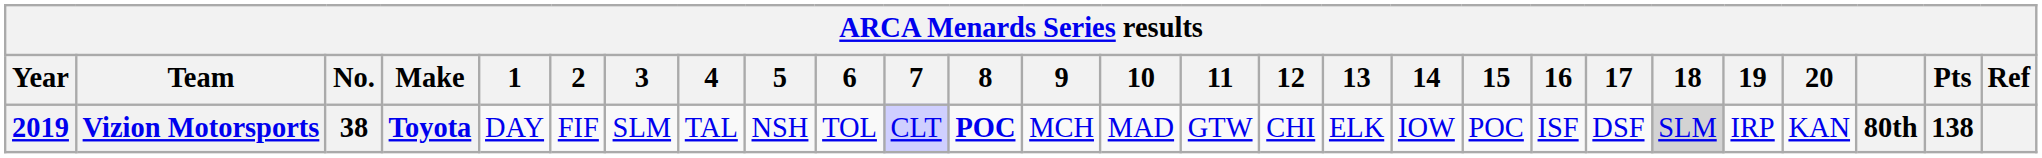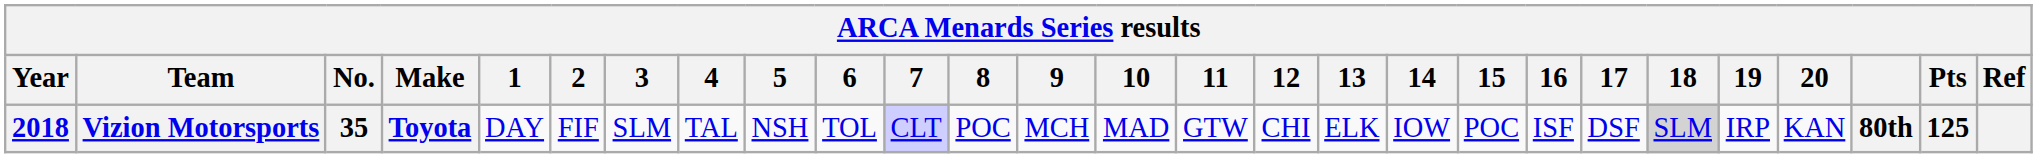Vizion Motorsports | Year: 2019 -> 2018
Vizion Motorsports | No.: 38 -> 35
Vizion Motorsports | 8: bold -> normal
Vizion Motorsports | Pts: 138 -> 125
